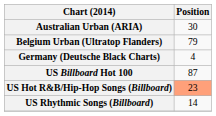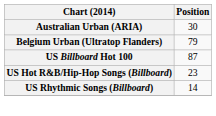- row: Germany (Deutsche Black Charts) | 4
US Hot R&B/Hip-Hop Songs (Billboard) | Position: lightsalmon background -> no background
